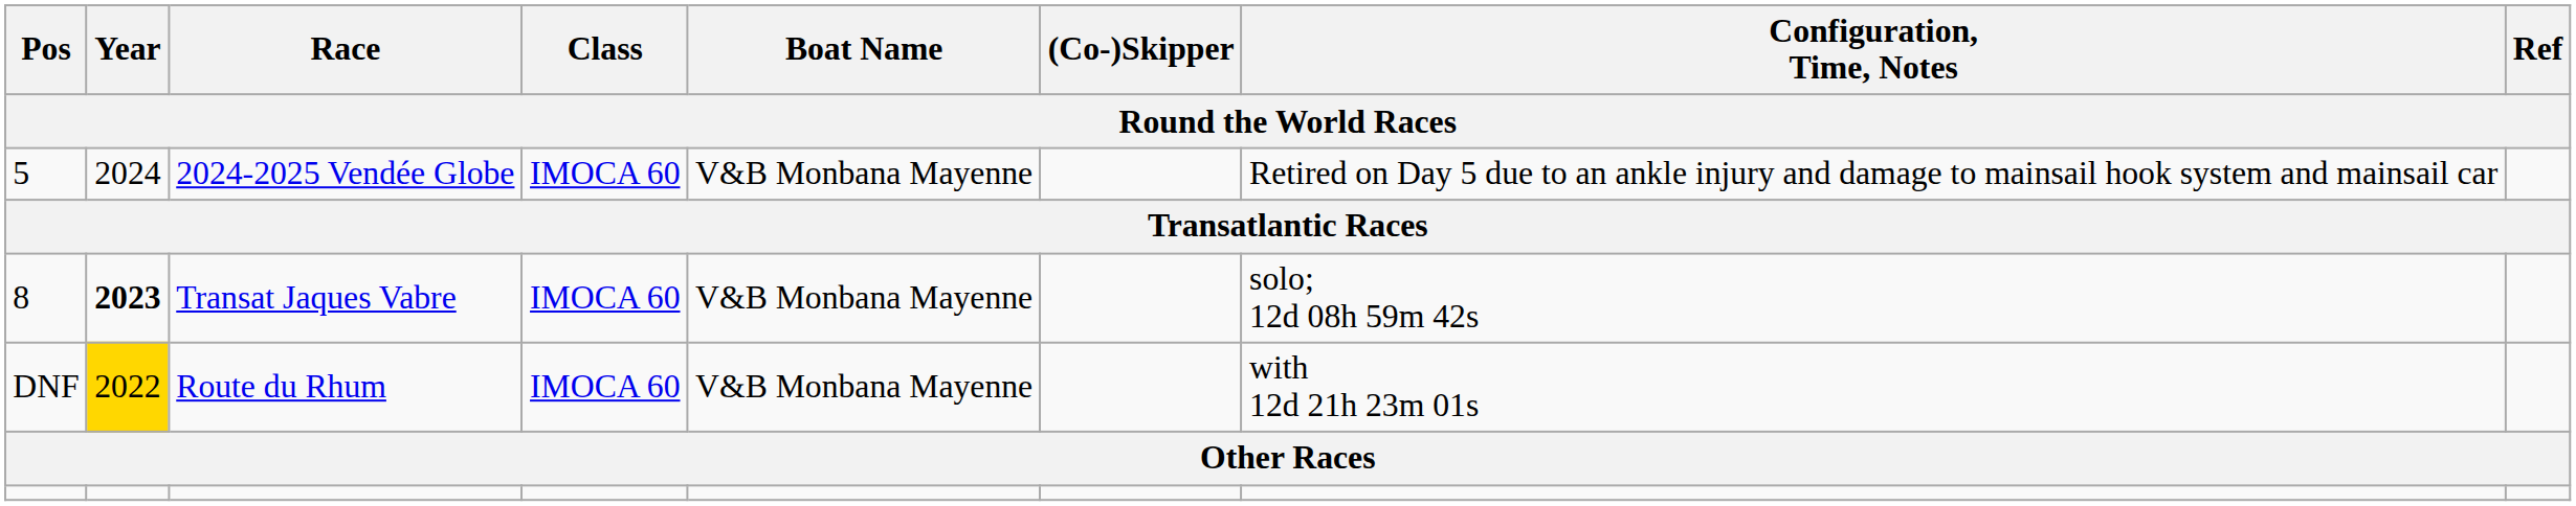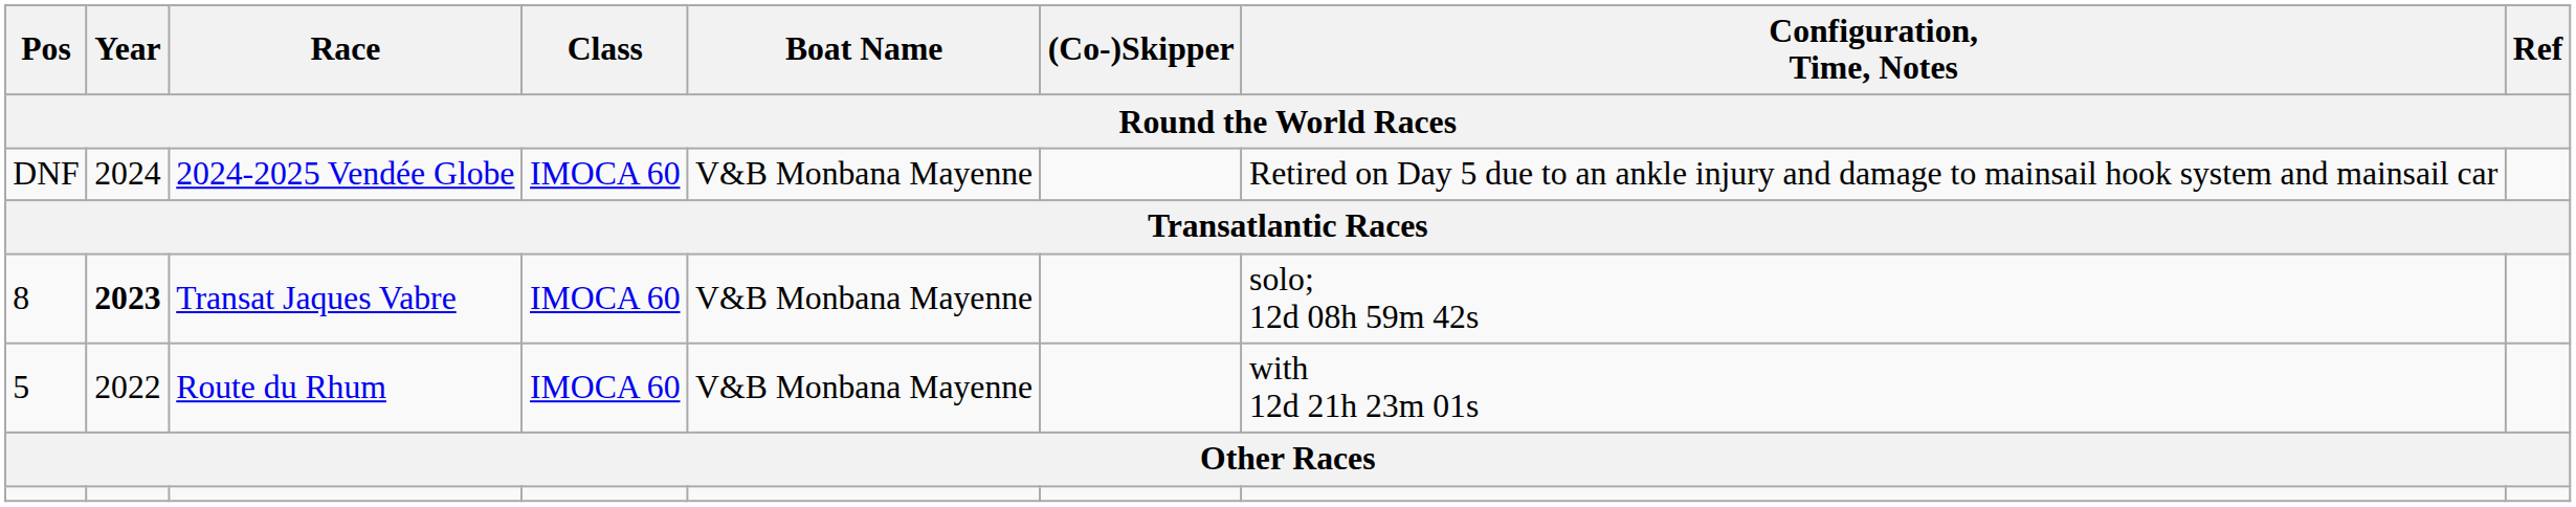2024-2025 Vendée Globe | Pos: 5 -> DNF
Route du Rhum | Pos: DNF -> 5
Route du Rhum | Year: gold background -> no background
